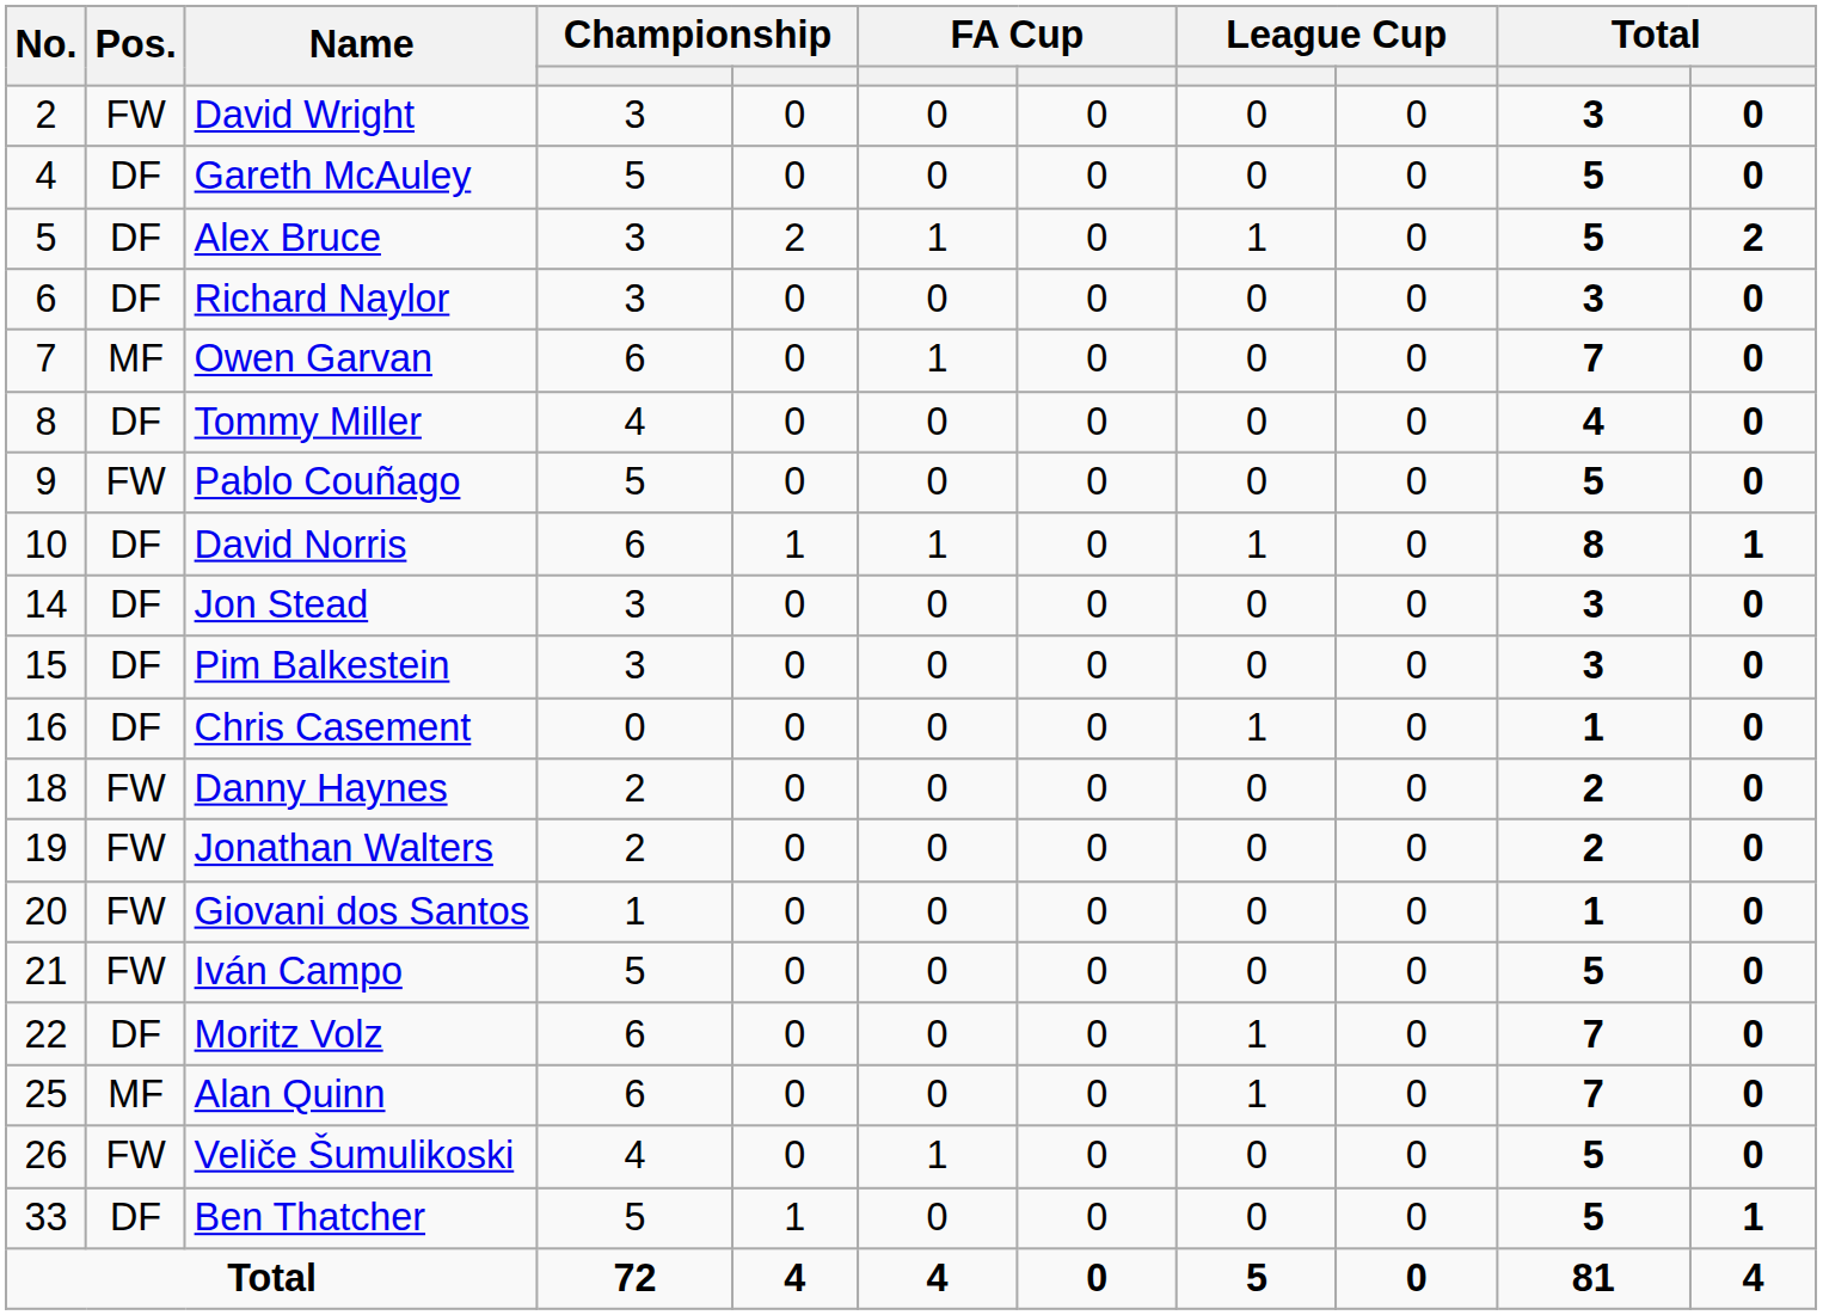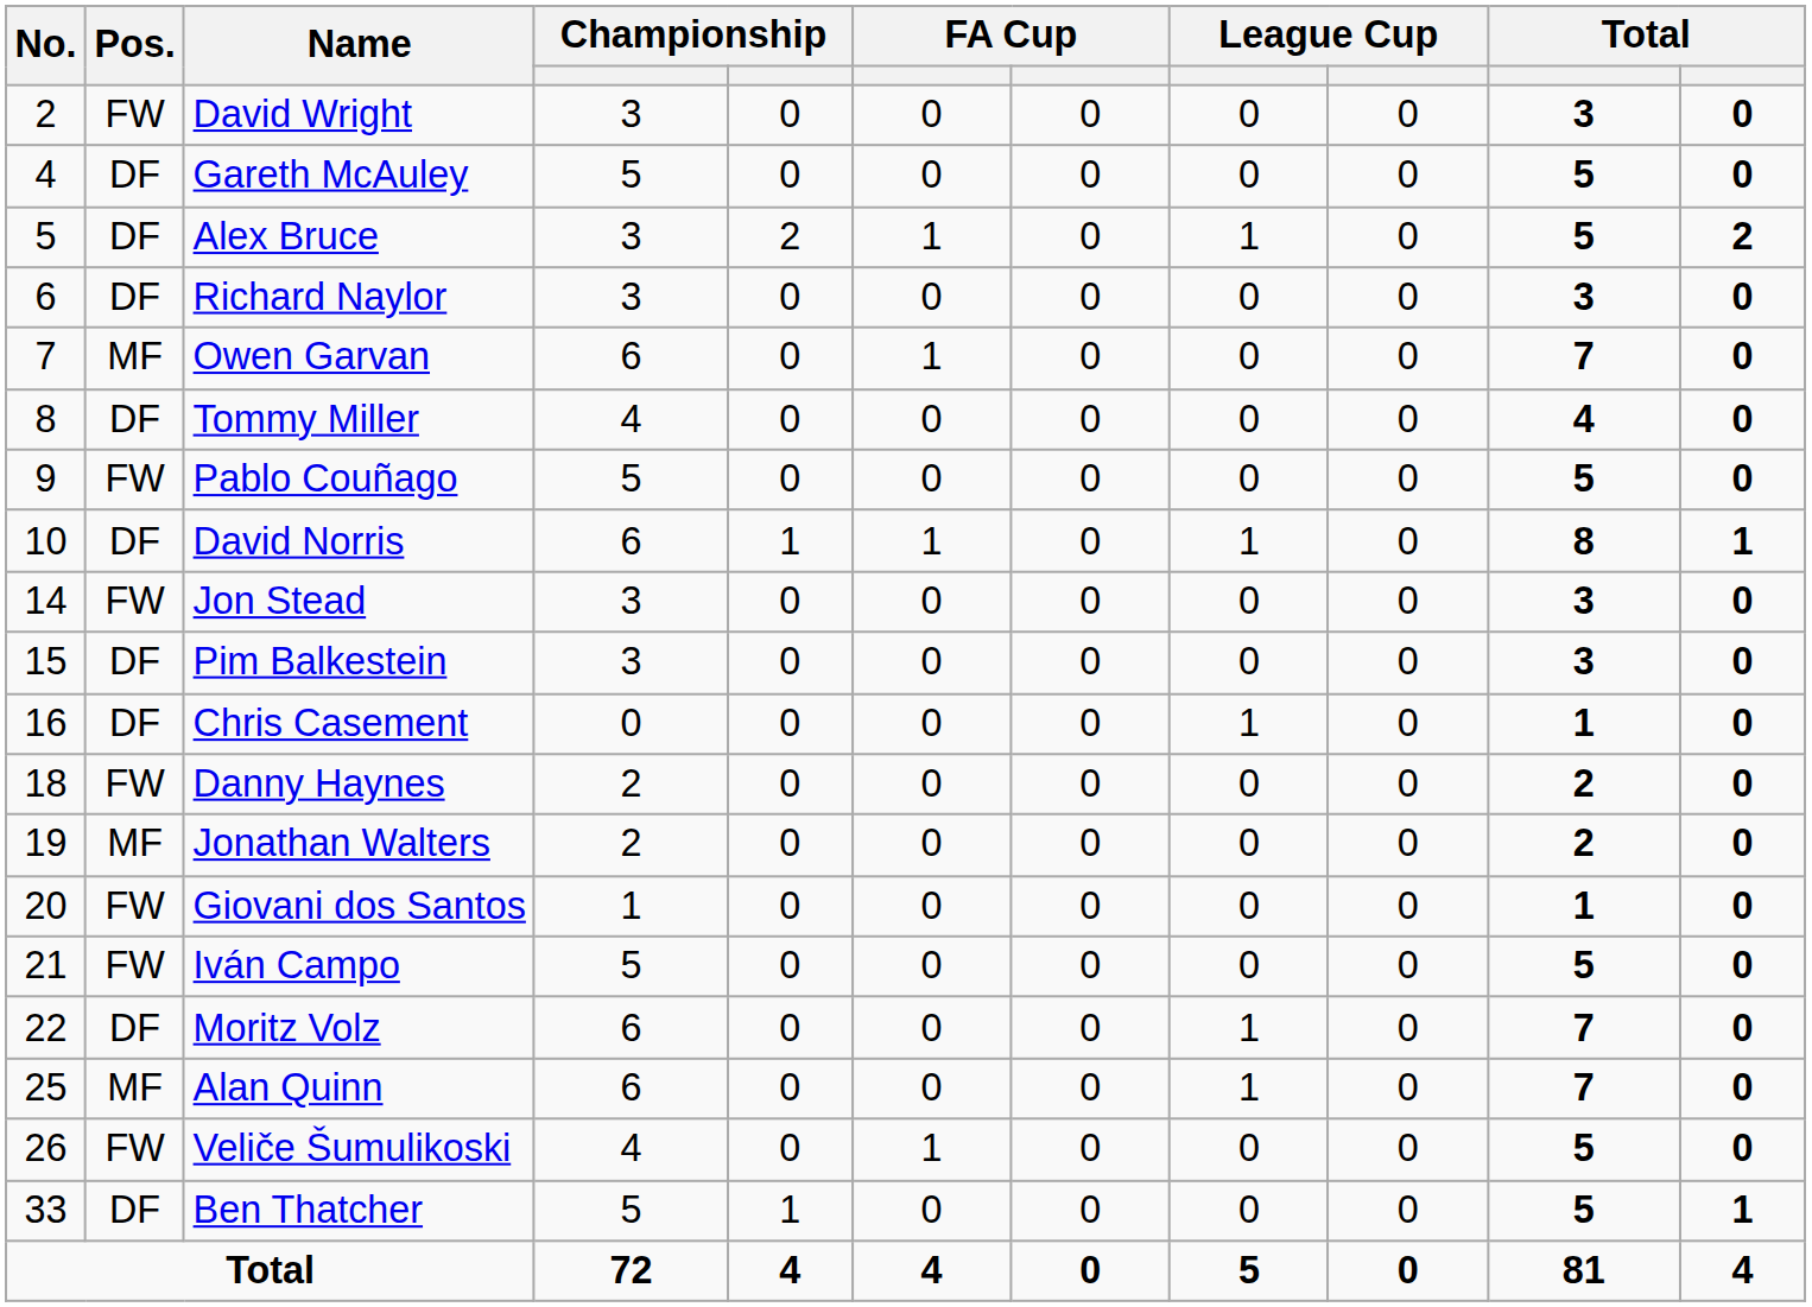Jon Stead | Pos.: DF -> FW
Jonathan Walters | Pos.: FW -> MF
